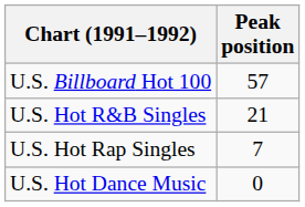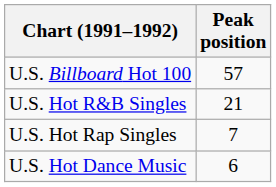U.S. Hot Dance Music | Peak position: 0 -> 6
